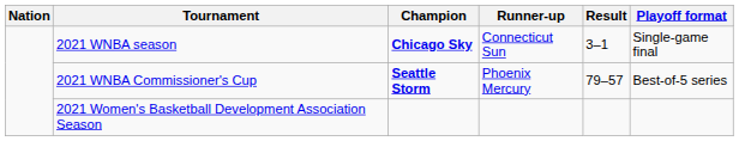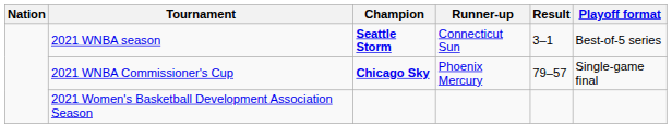2021 WNBA season | Champion: Chicago Sky -> Seattle Storm
2021 WNBA season | Playoff format: Single-game final -> Best-of-5 series
2021 WNBA Commissioner's Cup | Champion: Seattle Storm -> Chicago Sky
2021 WNBA Commissioner's Cup | Playoff format: Best-of-5 series -> Single-game final
